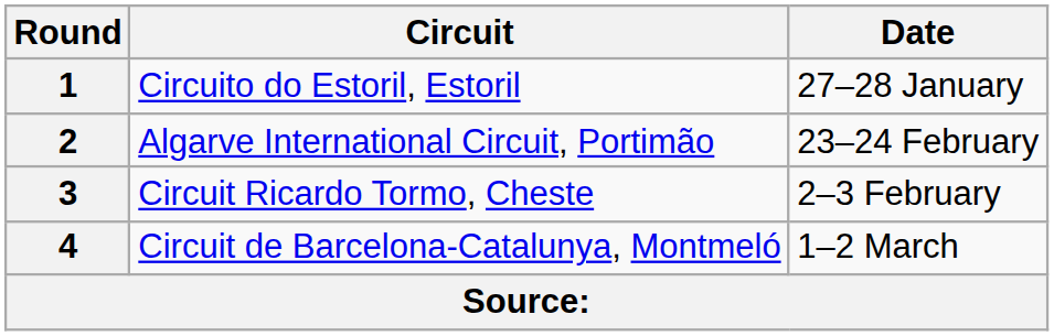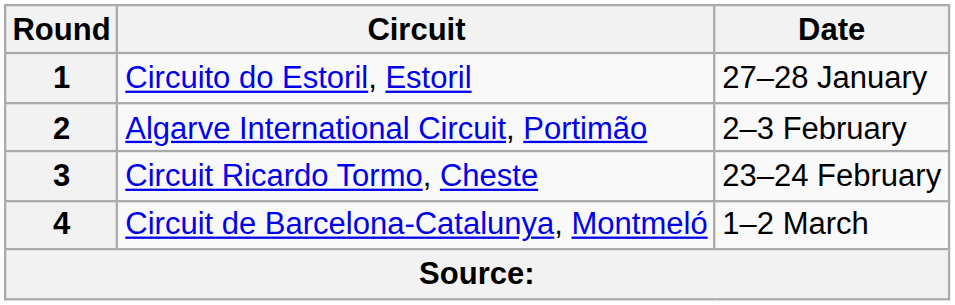2 | Date: 23–24 February -> 2–3 February
3 | Date: 2–3 February -> 23–24 February
